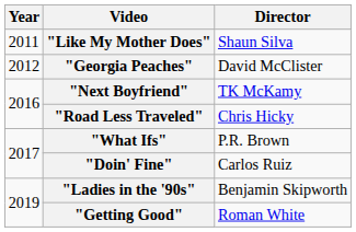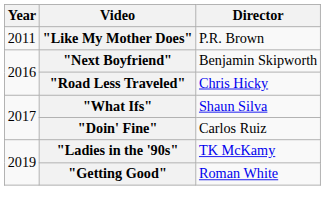"Like My Mother Does" | Director: Shaun Silva -> P.R. Brown
- row: 2012 | "Georgia Peaches" | David McClister
"Next Boyfriend" | Director: TK McKamy -> Benjamin Skipworth
"What Ifs" | Director: P.R. Brown -> Shaun Silva
"Ladies in the '90s" | Director: Benjamin Skipworth -> TK McKamy
